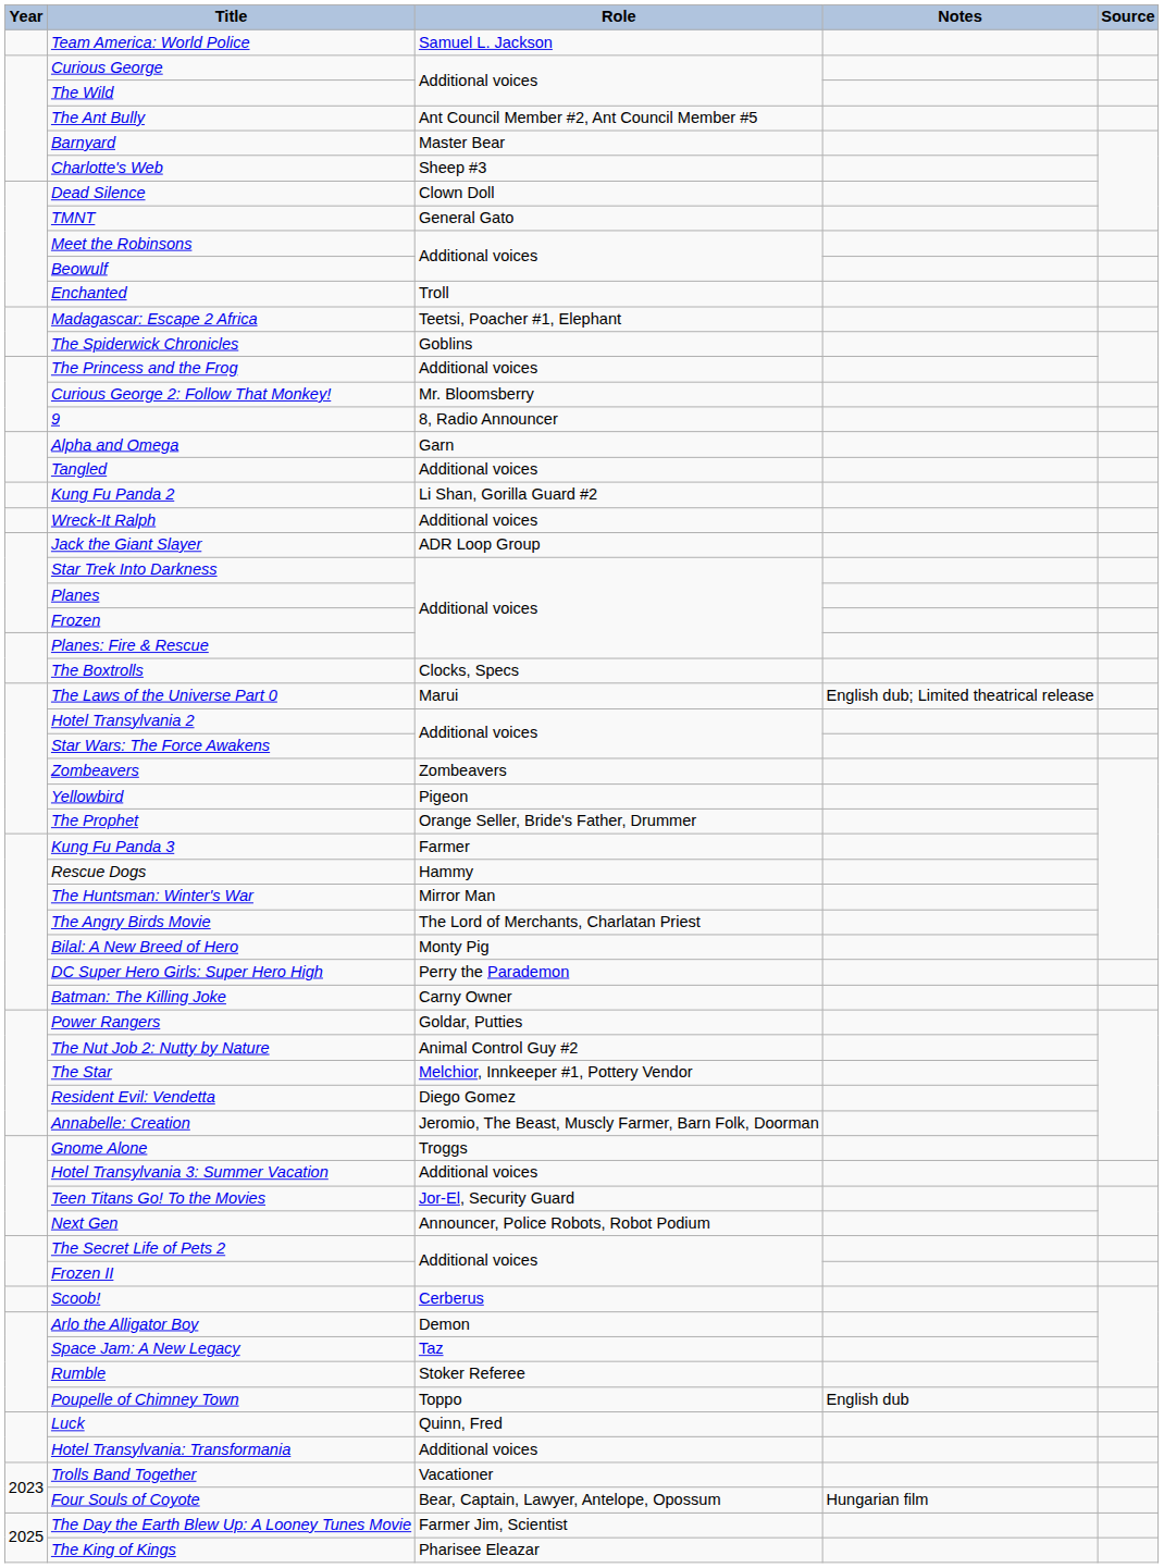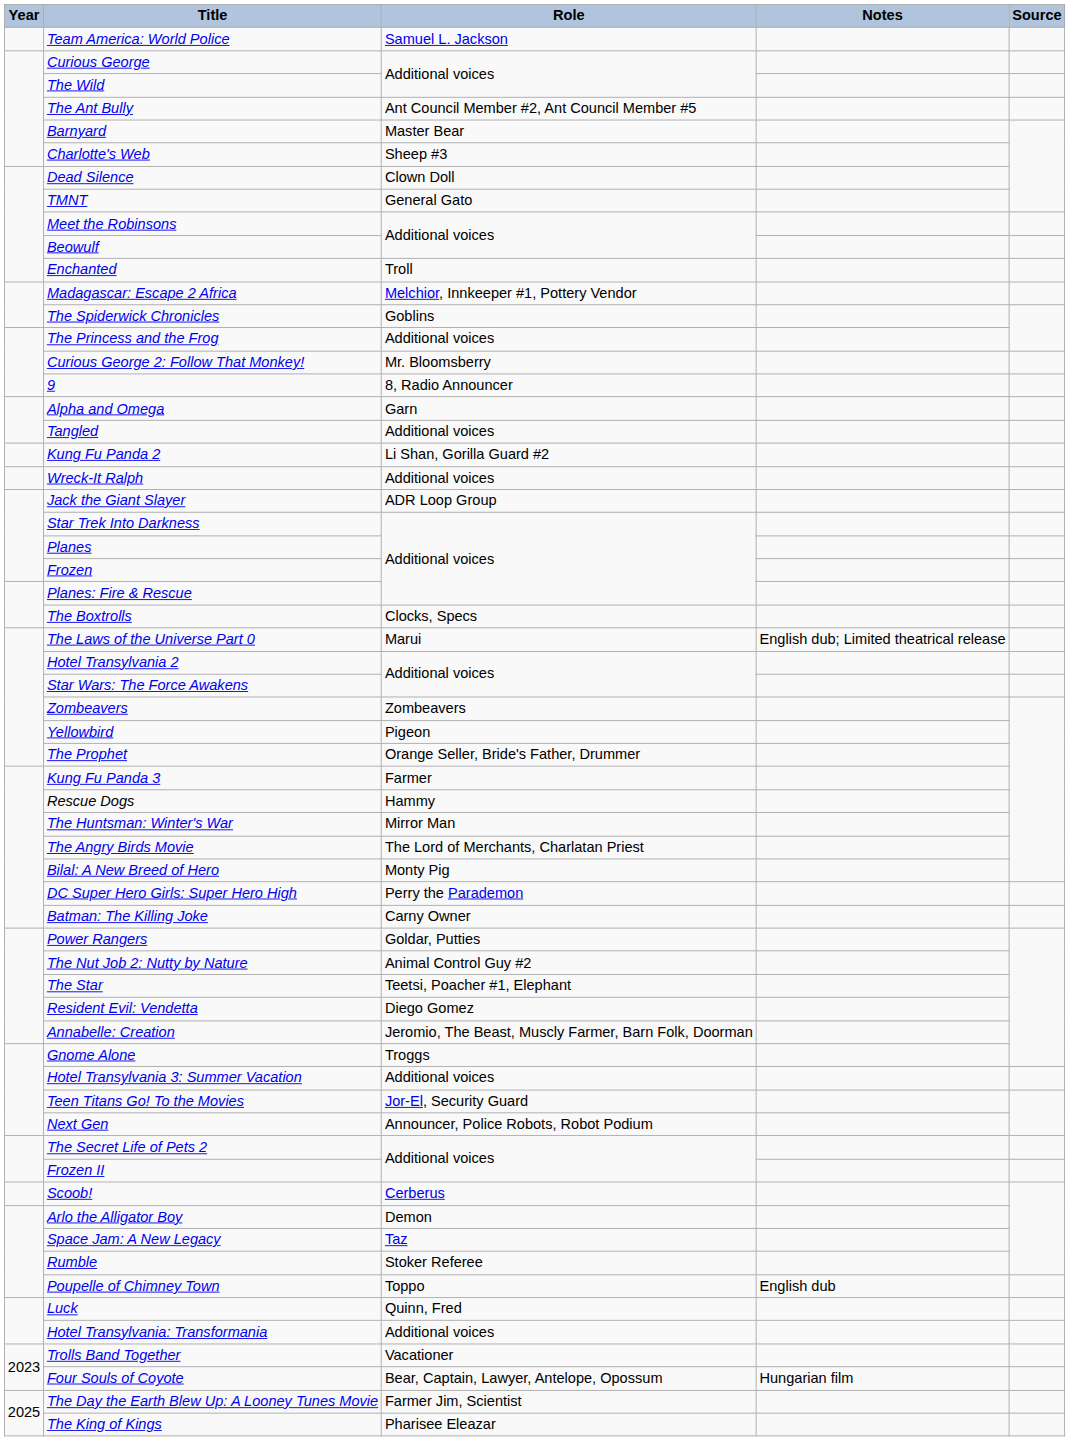Madagascar: Escape 2 Africa | Role: Teetsi, Poacher #1, Elephant -> Melchior, Innkeeper #1, Pottery Vendor
The Star | Role: Melchior, Innkeeper #1, Pottery Vendor -> Teetsi, Poacher #1, Elephant
